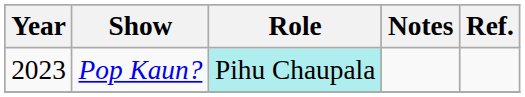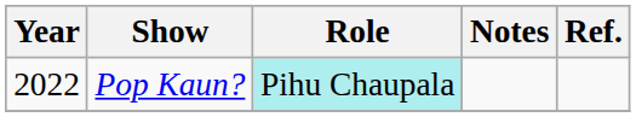Pop Kaun? | Year: 2023 -> 2022
